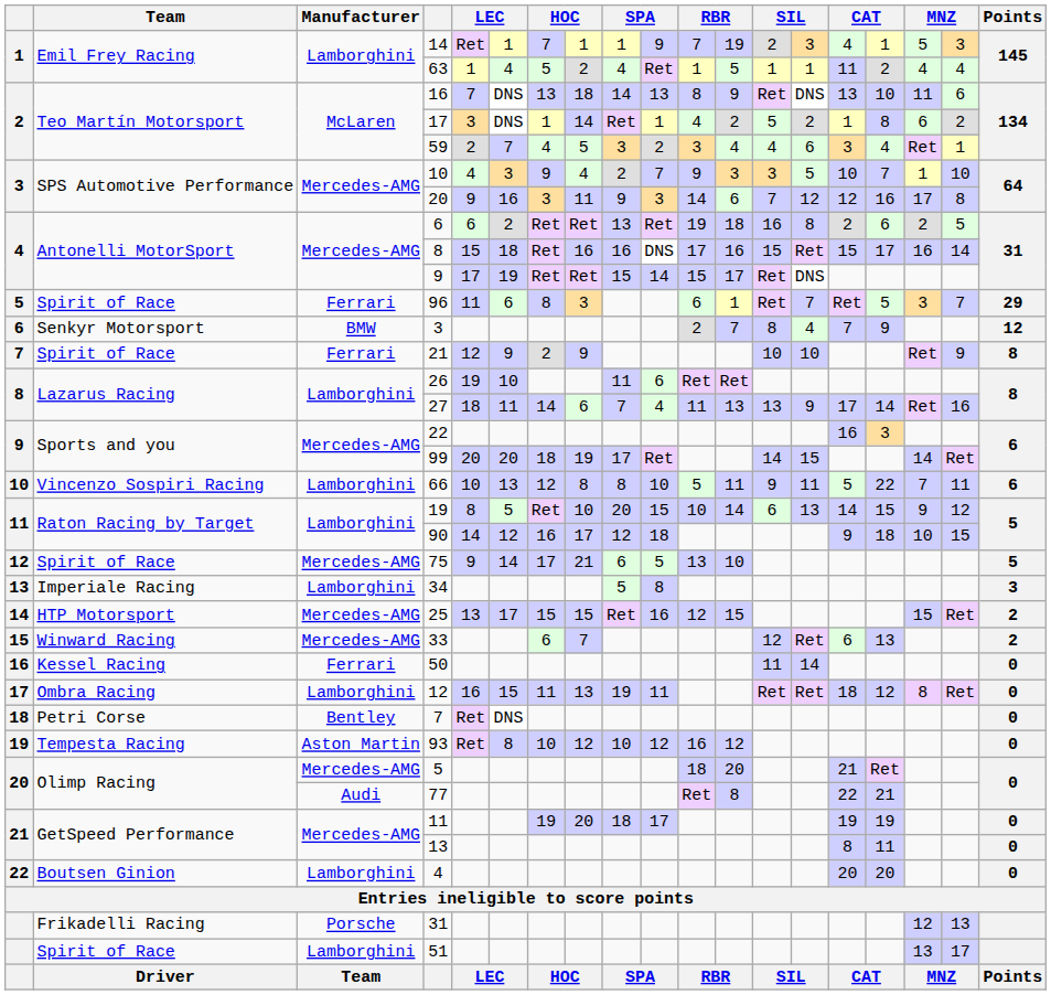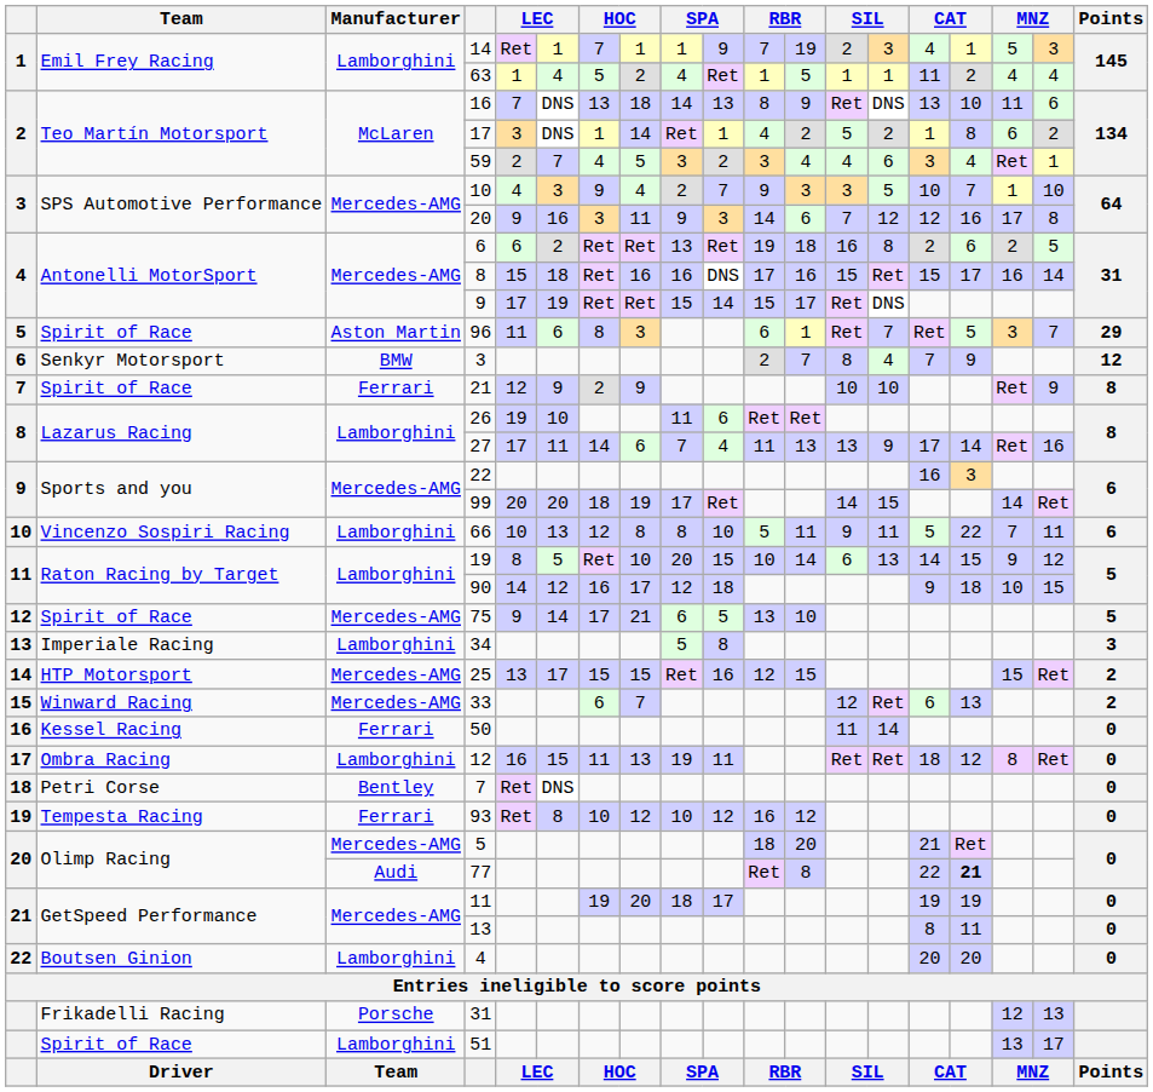96 | Manufacturer: Ferrari -> Aston Martin
27 | column 5: 18 -> 17
93 | Manufacturer: Aston Martin -> Ferrari
77 | column 16: normal -> bold
